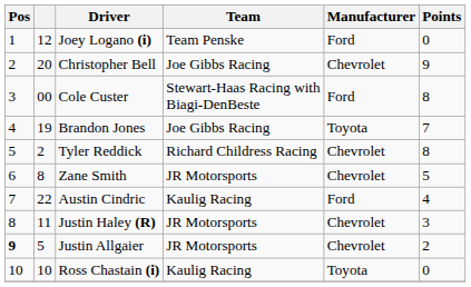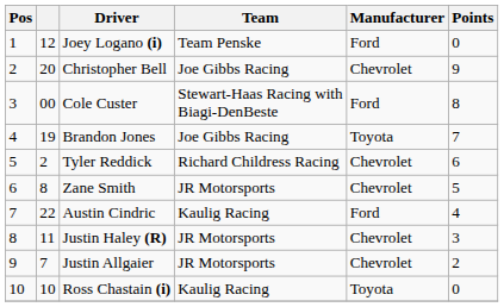Tyler Reddick | Points: 8 -> 6
Justin Allgaier | Pos: bold -> normal
Justin Allgaier | column 2: 5 -> 7
